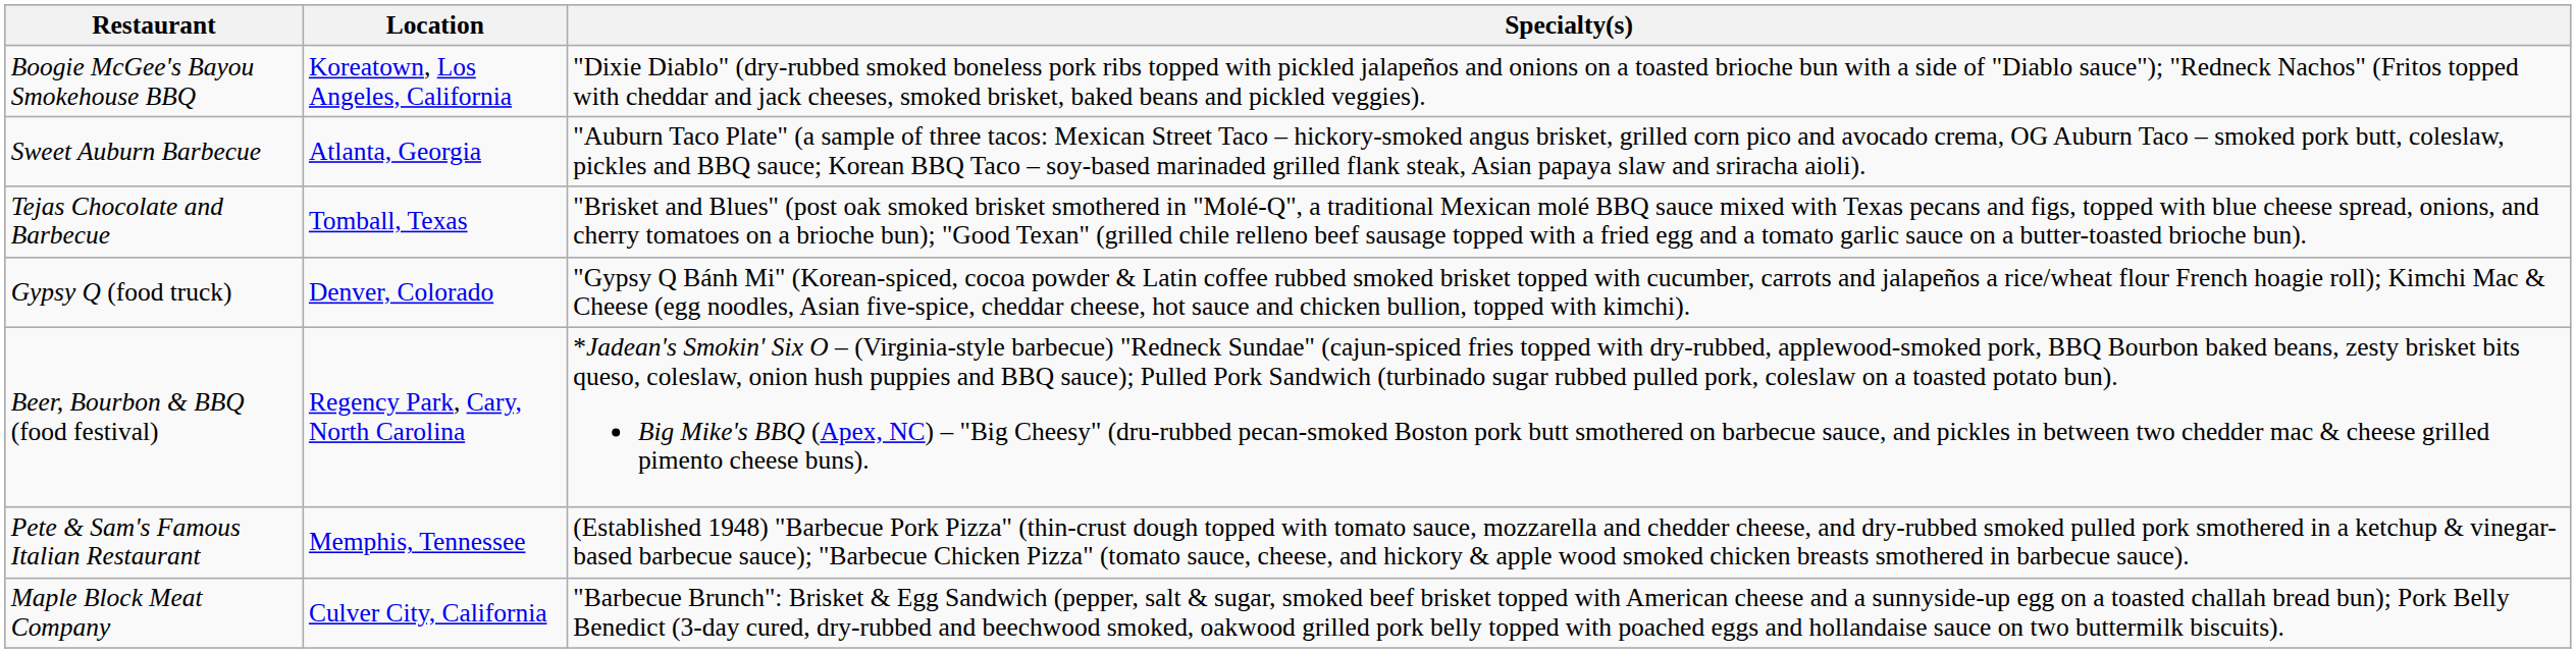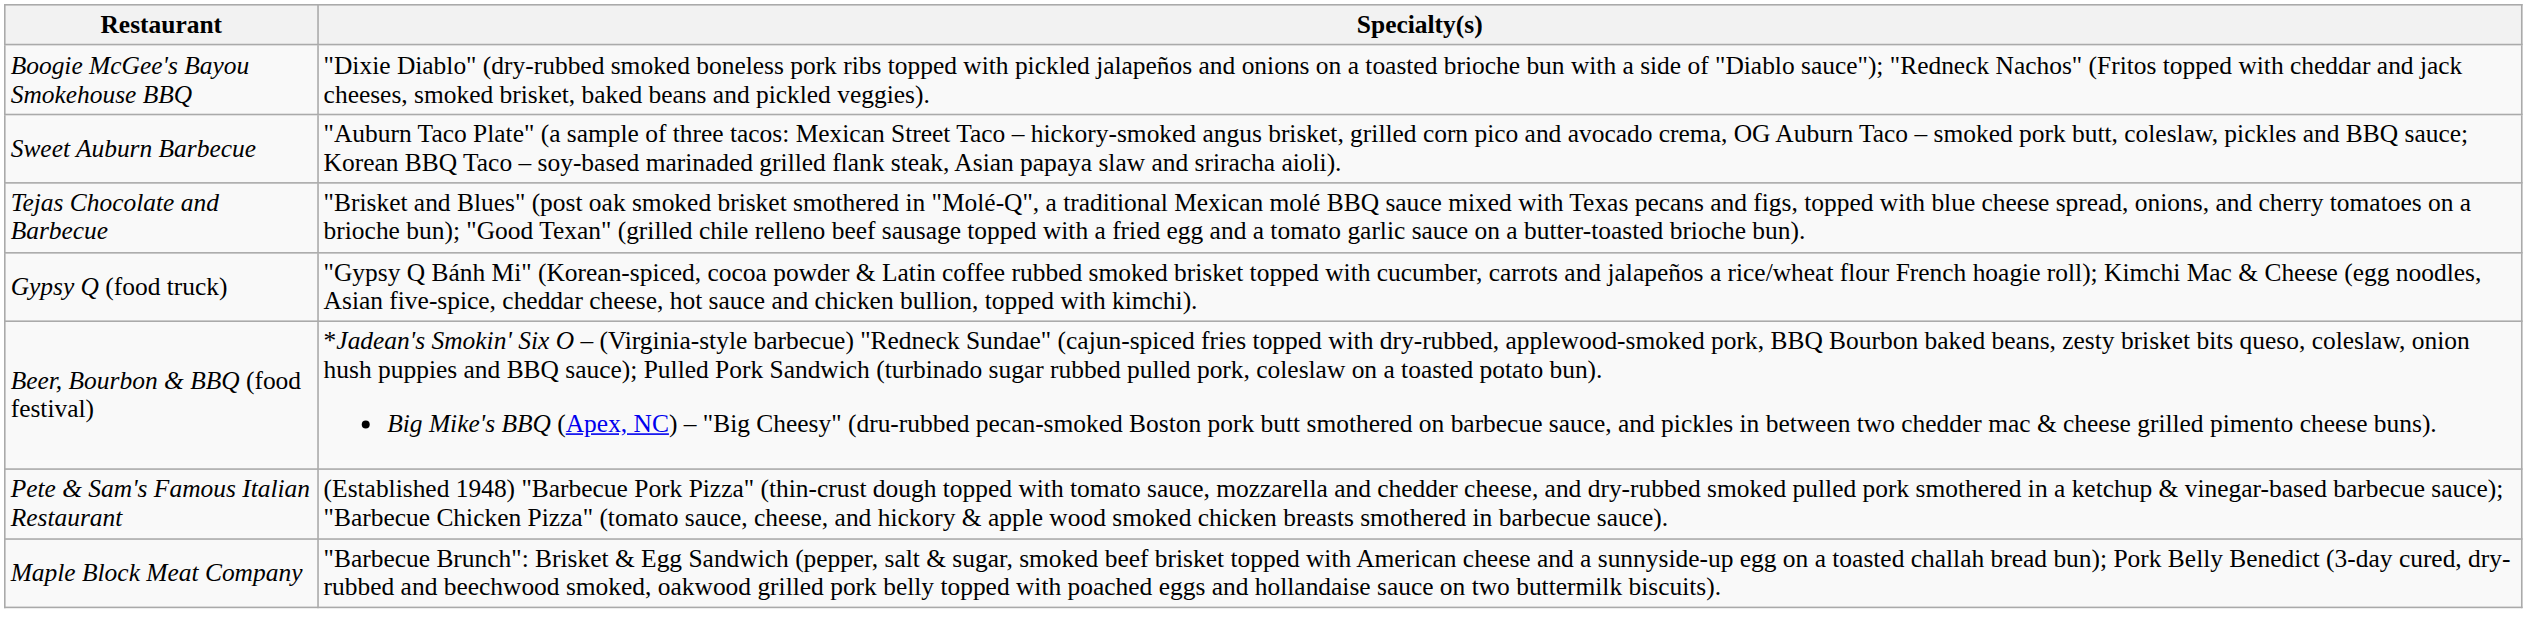- column: Location | Koreatown, Los Angeles, California | Atlanta, Georgia | Tomball, Texas | Denver, Colorado | Regency Park, Cary, North Carolina | Memphis, Tennessee | Culver City, California
